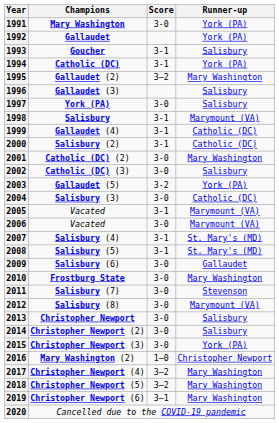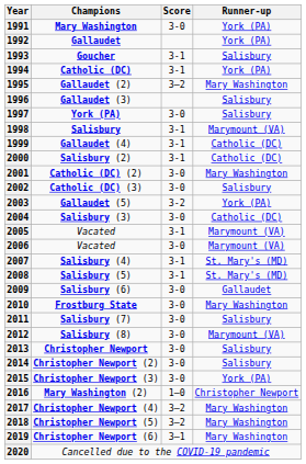2011 | Runner-up: Stevenson -> Salisbury
